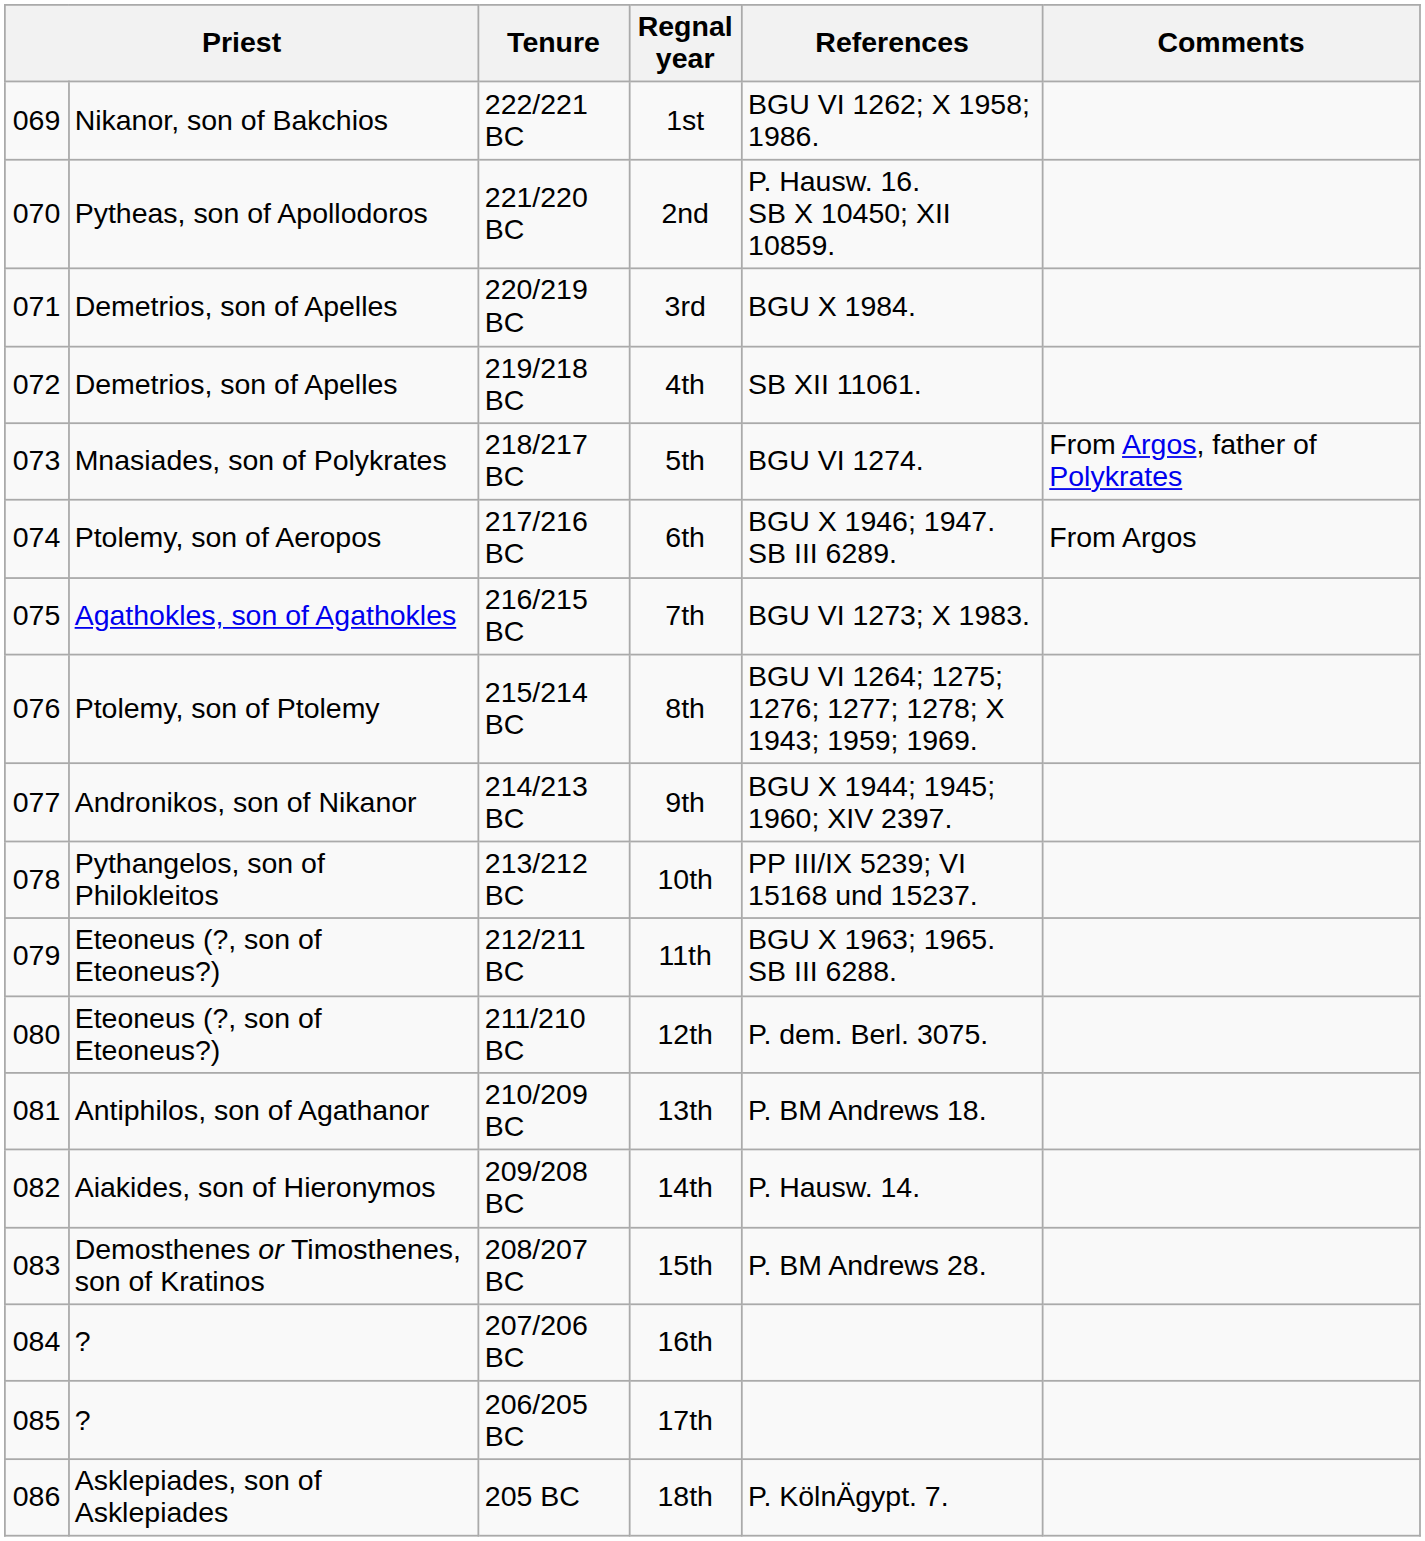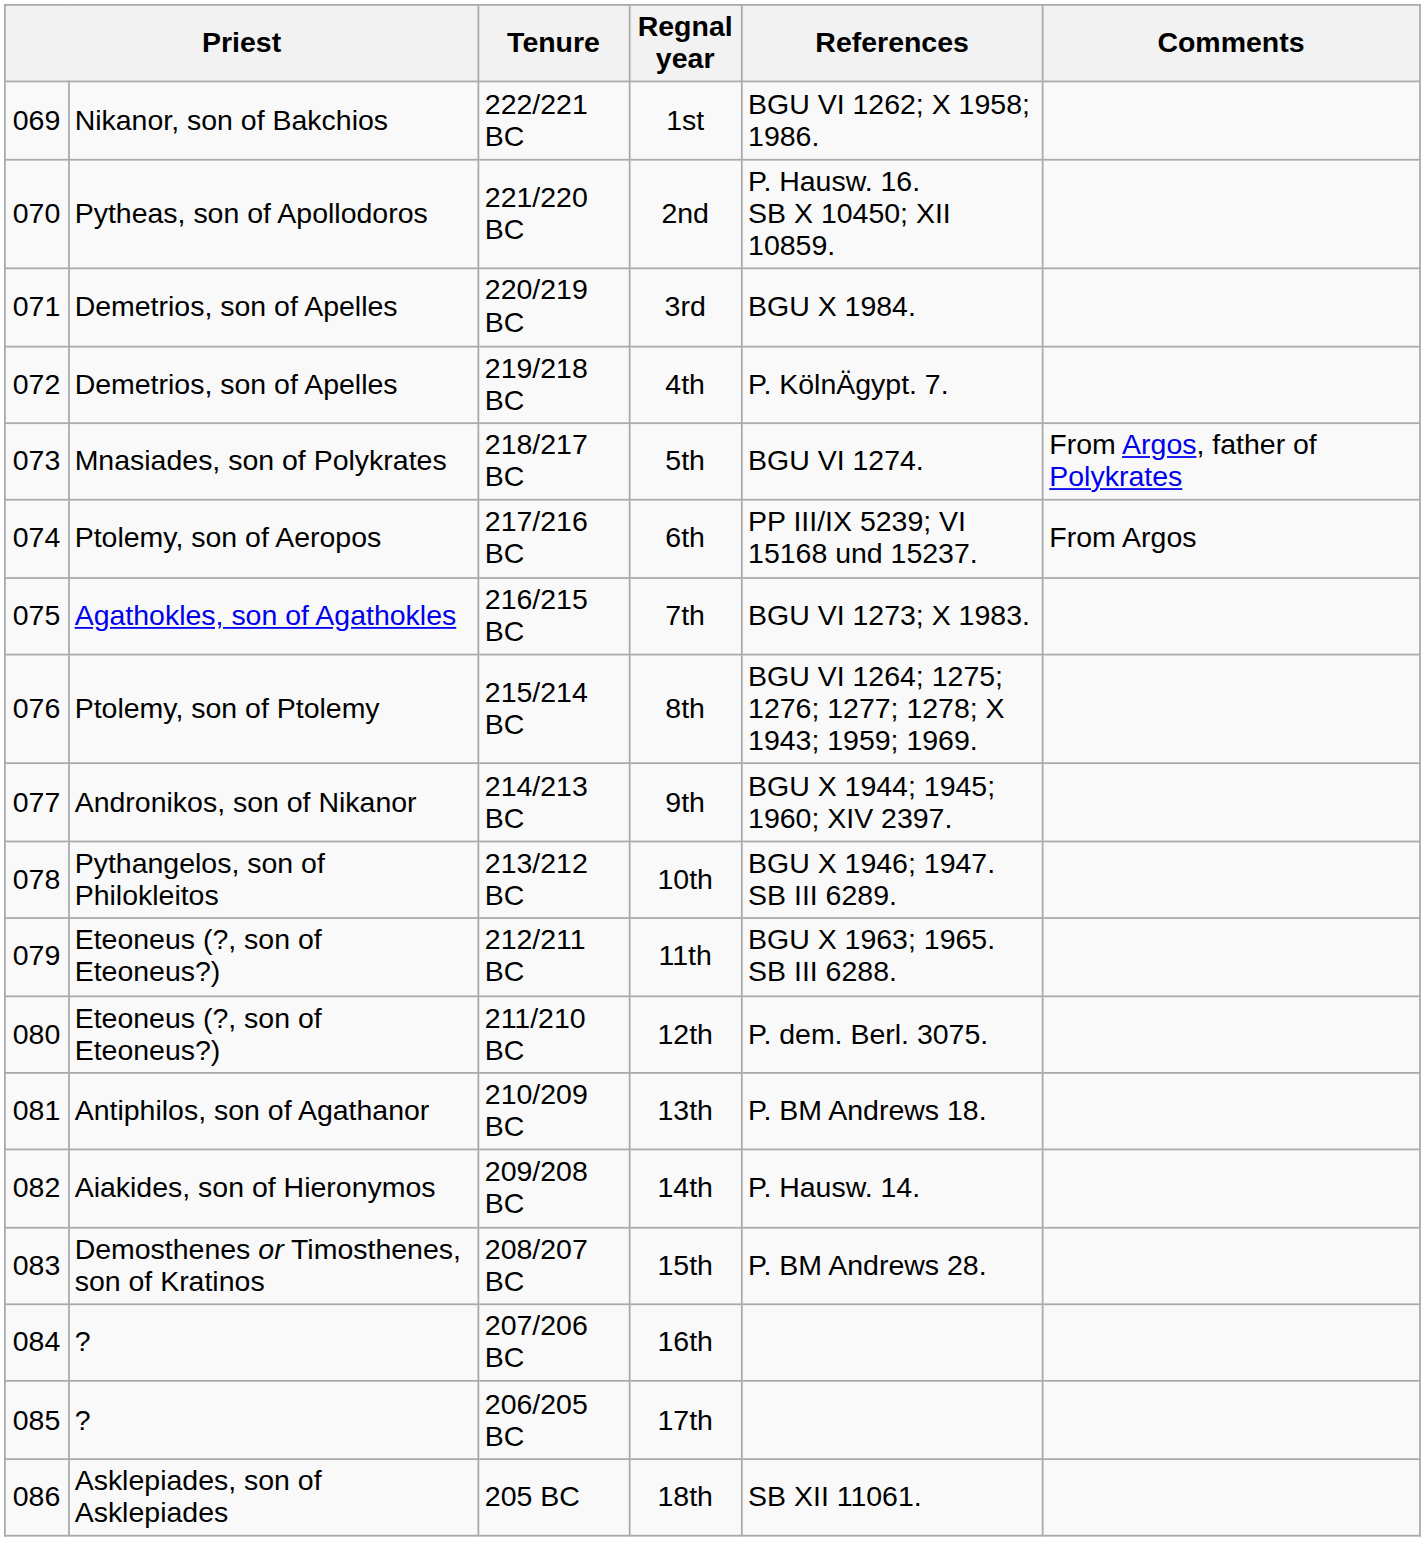219/218 BC | References: SB XII 11061. -> P. KölnÄgypt. 7.
217/216 BC | References: BGU X 1946; 1947. SB III 6289. -> PP III/IX 5239; VI 15168 und 15237.
213/212 BC | References: PP III/IX 5239; VI 15168 und 15237. -> BGU X 1946; 1947. SB III 6289.
205 BC | References: P. KölnÄgypt. 7. -> SB XII 11061.
